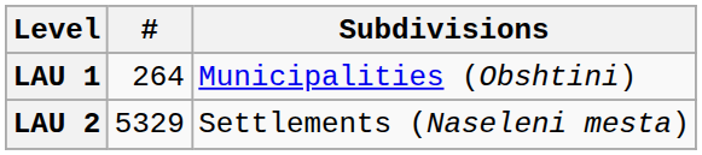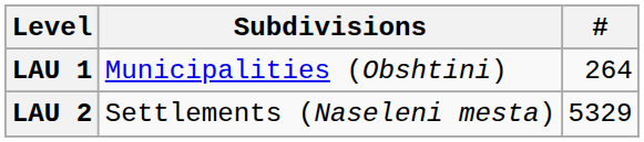columns swapped: Subdivisions <-> #
